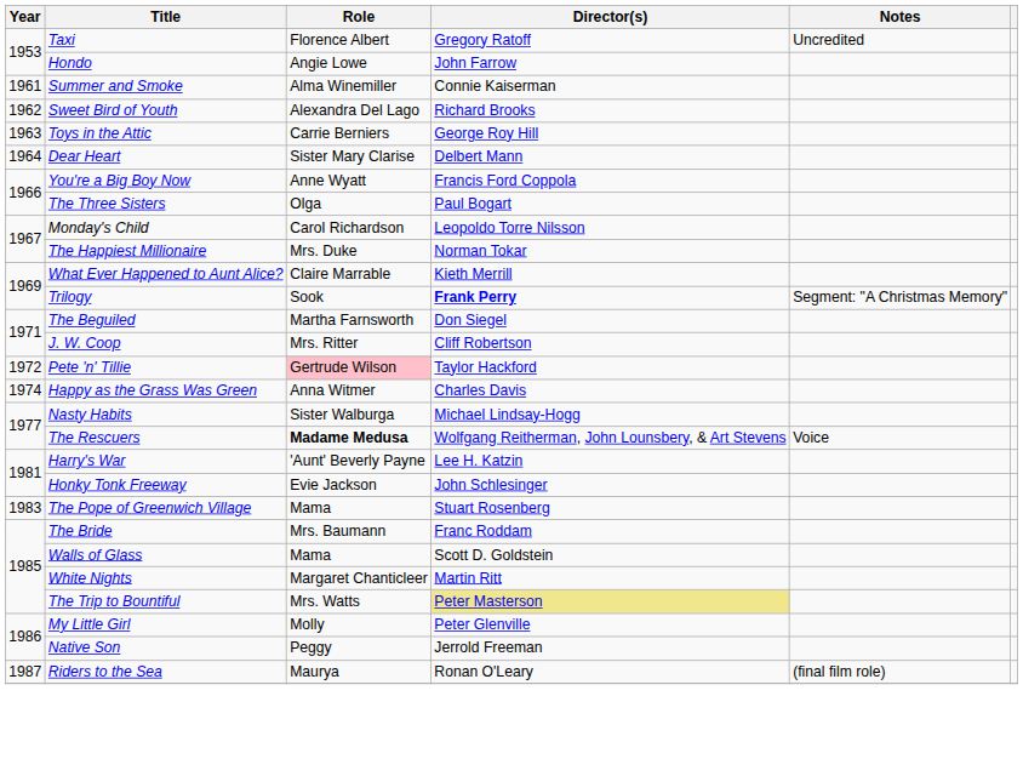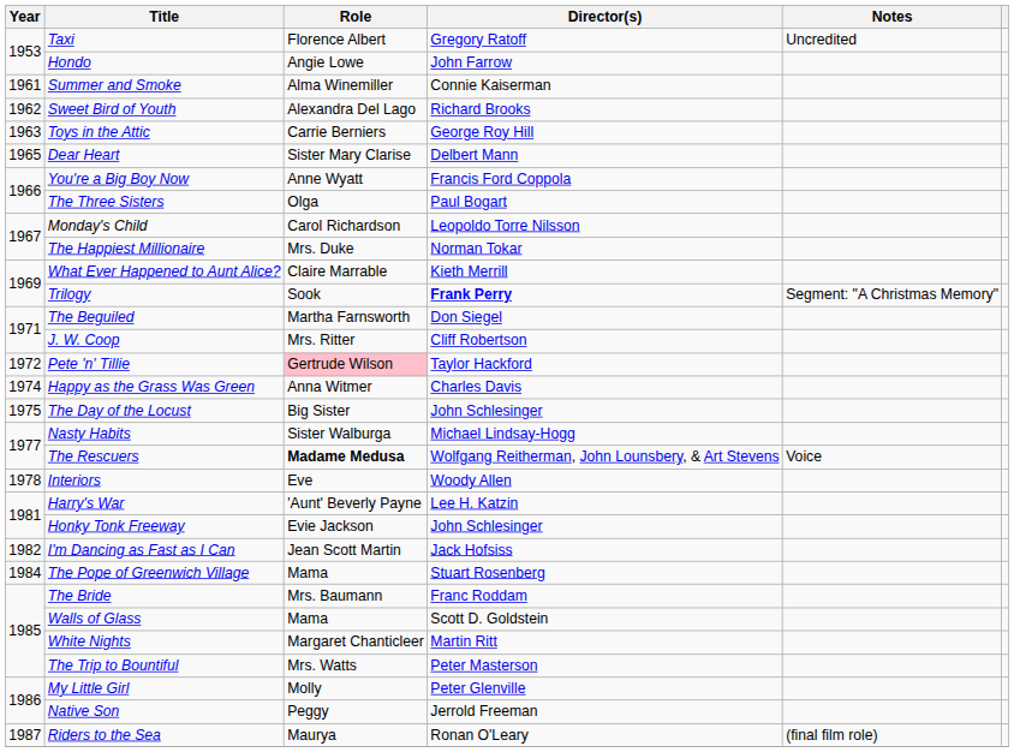Dear Heart | Year: 1964 -> 1965
+ row: 1975 | The Day of the Locust | Big Sister | John Schlesinger
+ row: 1978 | Interiors | Eve | Woody Allen
+ row: 1982 | I'm Dancing as Fast as I Can | Jean Scott Martin | Jack Hofsiss
The Pope of Greenwich Village | Year: 1983 -> 1984
The Trip to Bountiful | Director(s): khaki background -> no background
